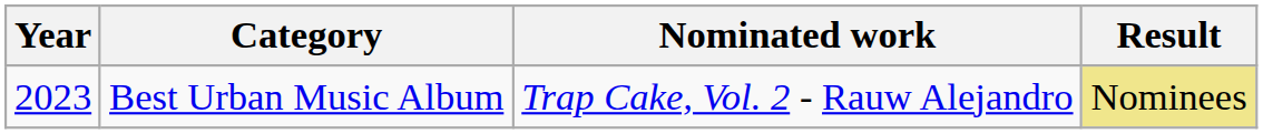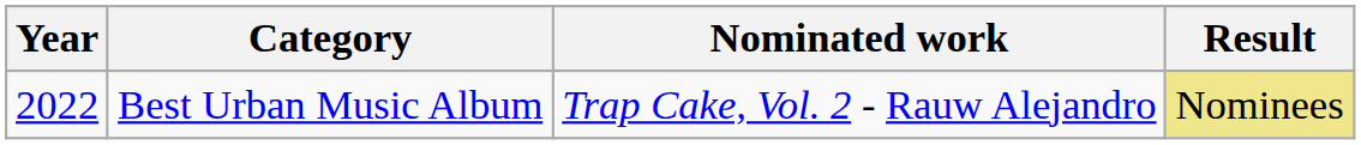Best Urban Music Album | Year: 2023 -> 2022
